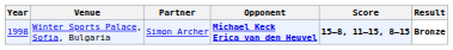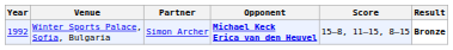Winter Sports Palace, Sofia, Bulgaria | Year: 1998 -> 1992
Winter Sports Palace, Sofia, Bulgaria | Score: bold -> normal
